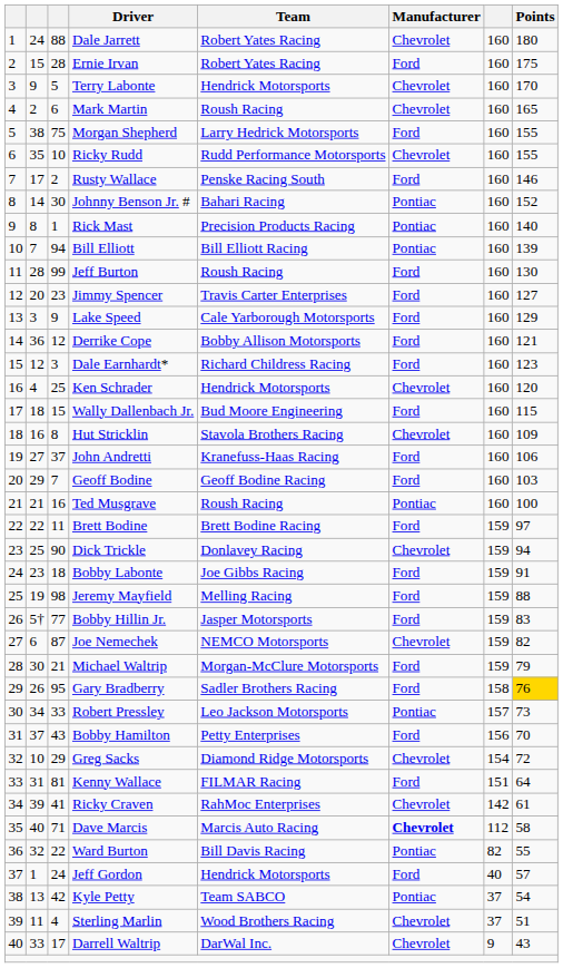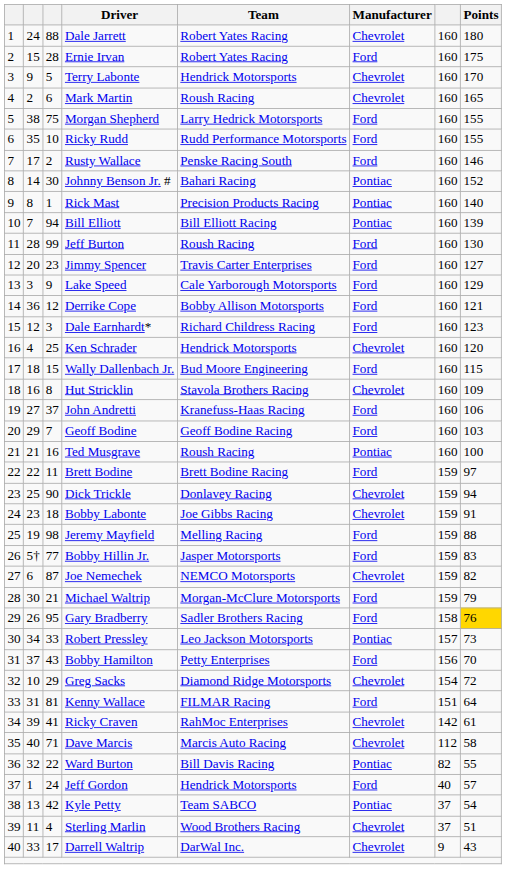Ricky Rudd | Manufacturer: Chevrolet -> Ford
Bobby Labonte | Manufacturer: Ford -> Chevrolet
Dave Marcis | Manufacturer: bold -> normal
